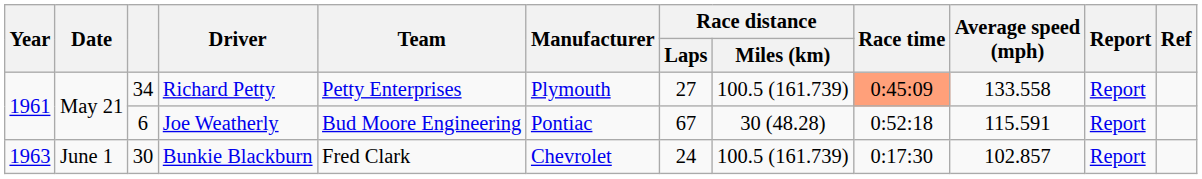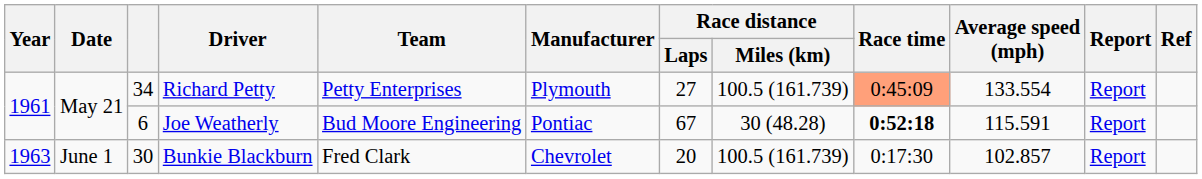Richard Petty | Average speed (mph): 133.558 -> 133.554
Joe Weatherly | Race time: normal -> bold
Bunkie Blackburn | Race distance / Laps: 24 -> 20
